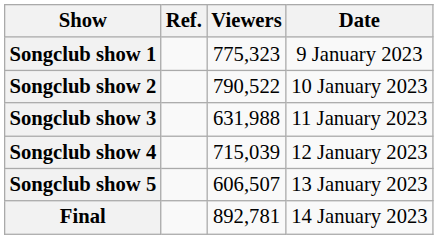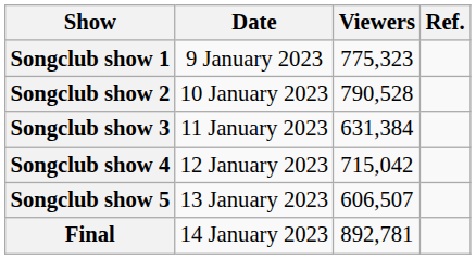columns swapped: Date <-> Ref.
Songclub show 2 | Viewers: 790,522 -> 790,528
Songclub show 3 | Viewers: 631,988 -> 631,384
Songclub show 4 | Viewers: 715,039 -> 715,042
